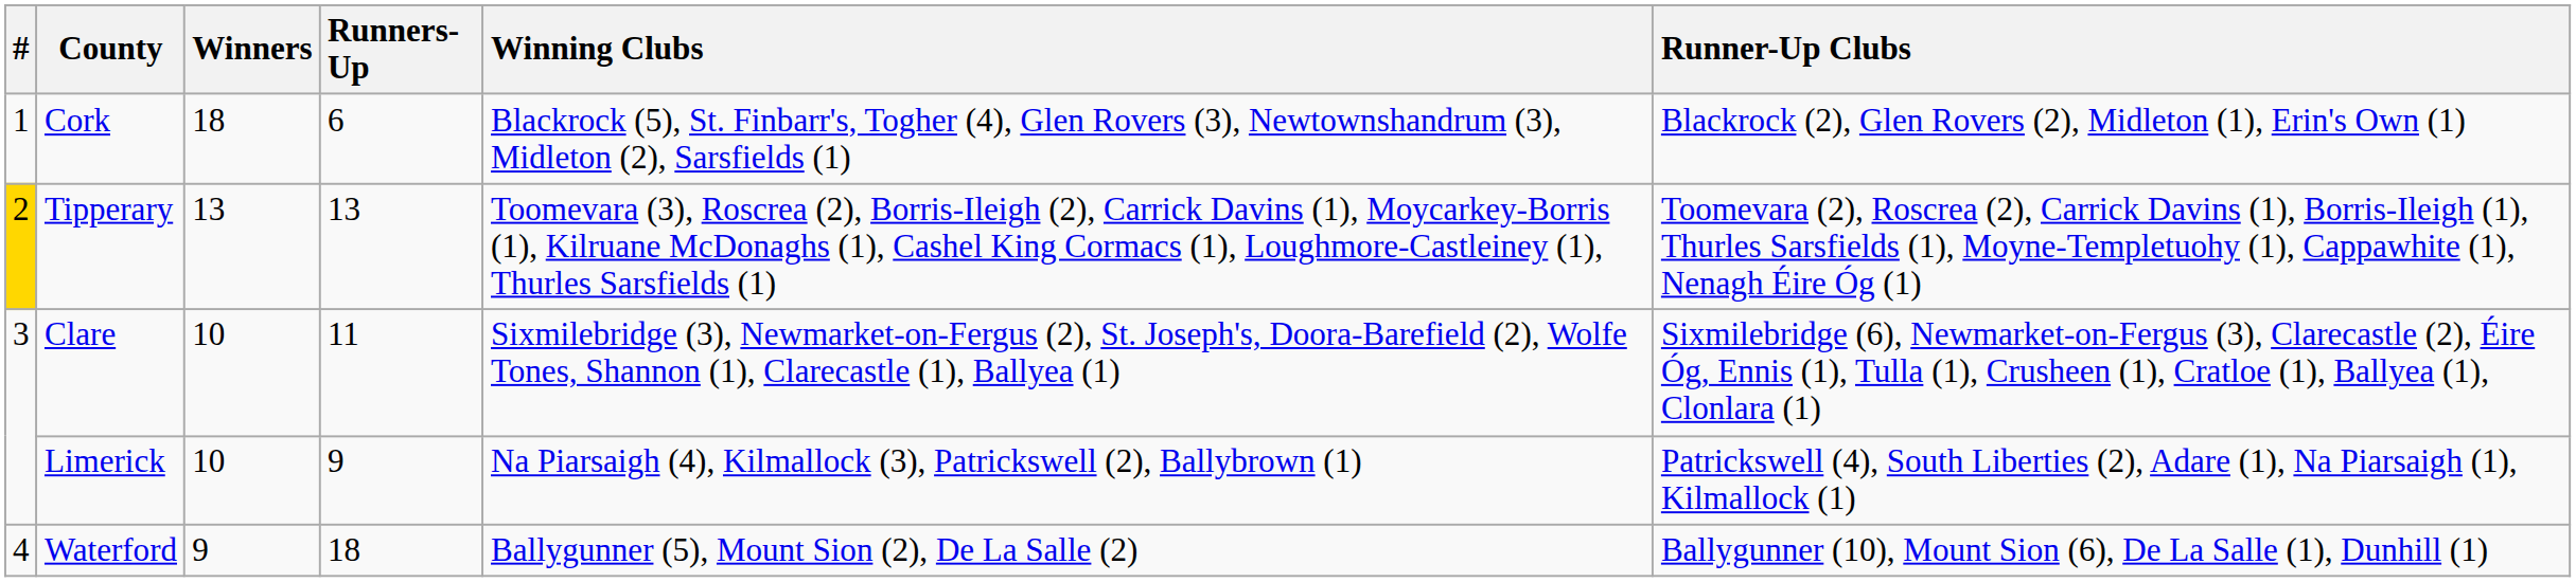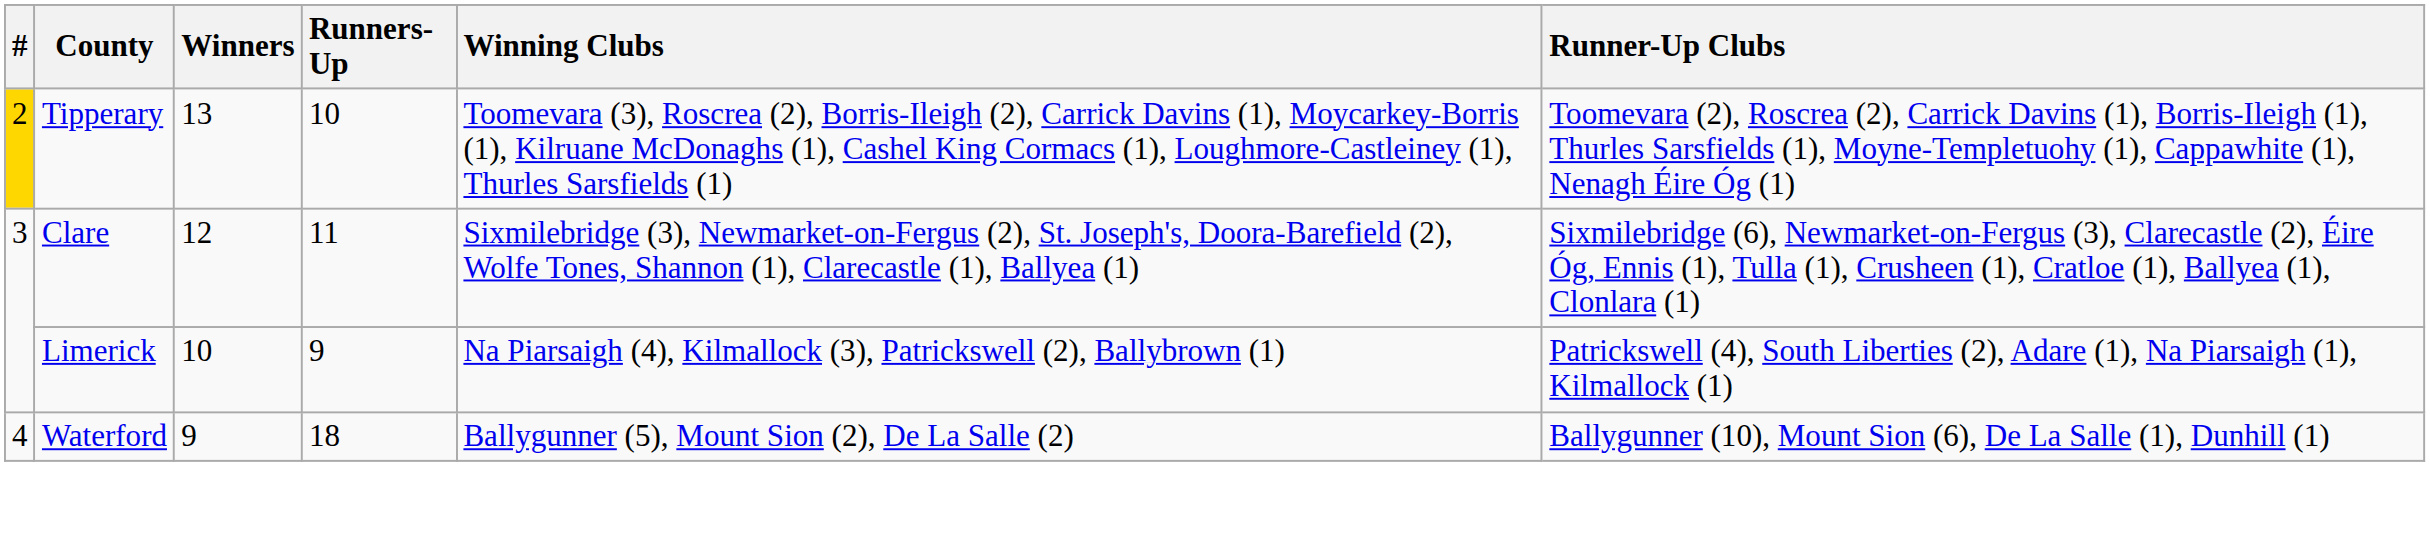- row: 1 | Cork | 18 | 6 | Blackrock (5), St. Finbarr's, Togher (4), Glen Rovers (3), Newtownshandrum (3), Midleton (2), Sarsfields (1) | Blackrock (2), Glen Rovers (2), Midleton (1), Erin's Own (1)
Tipperary | Runners-Up: 13 -> 10
Clare | Winners: 10 -> 12
